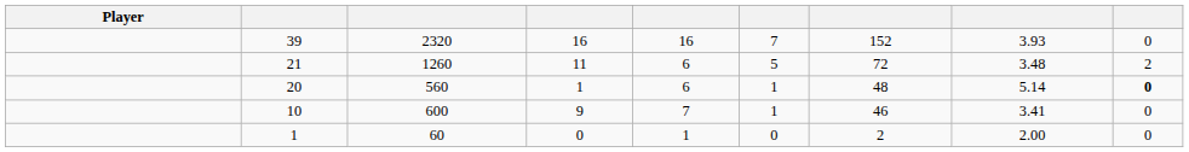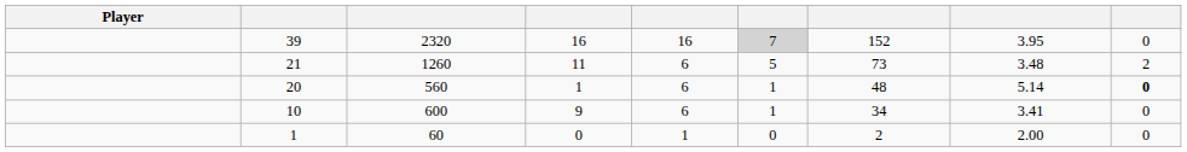2320 | column 6: no background -> lightgrey background
2320 | column 8: 3.93 -> 3.95
1260 | column 7: 72 -> 73
600 | column 5: 7 -> 6
600 | column 7: 46 -> 34
